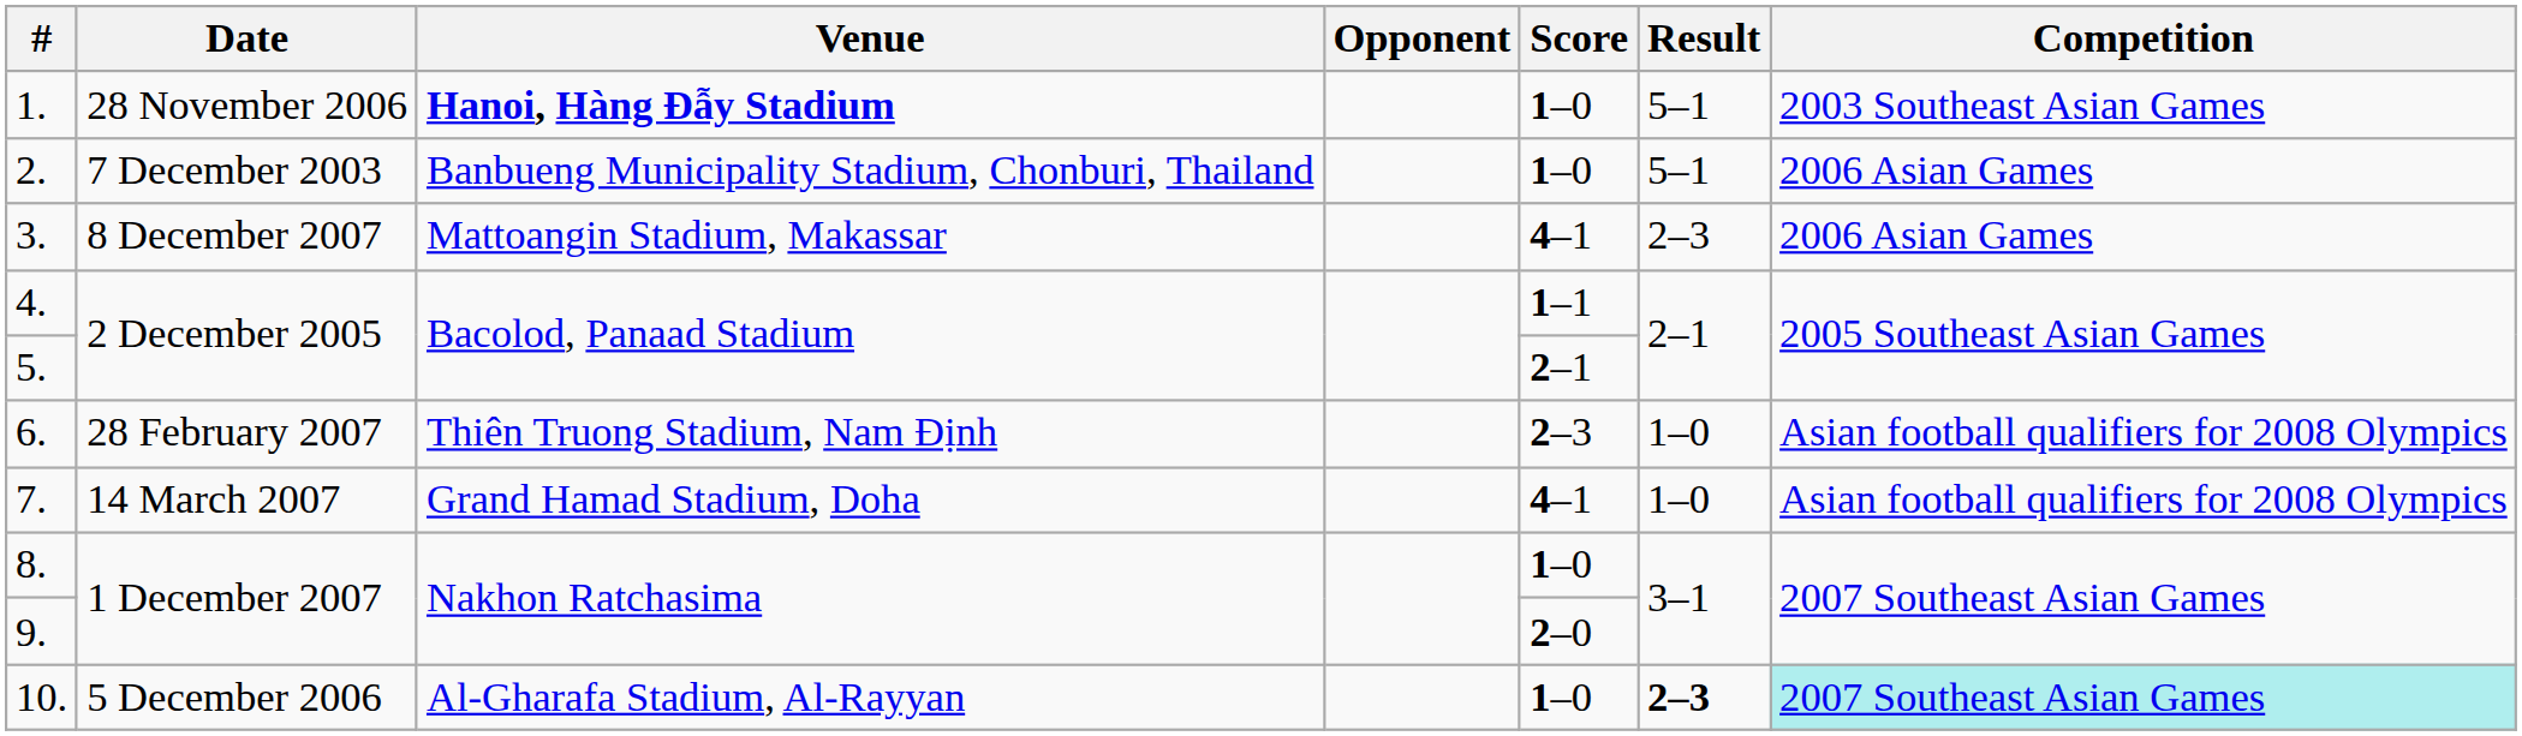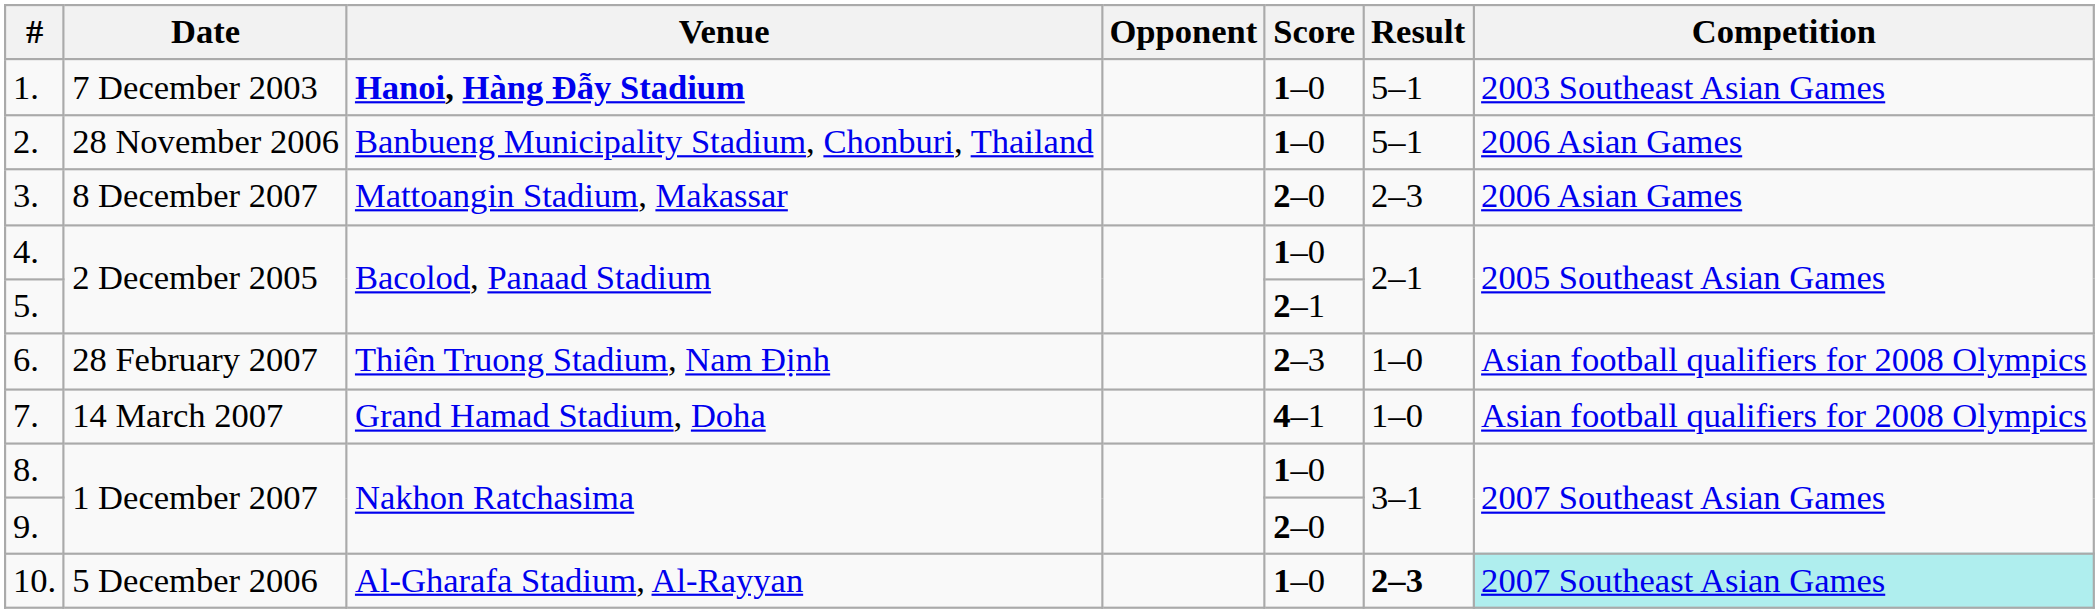1. | Date: 28 November 2006 -> 7 December 2003
2. | Date: 7 December 2003 -> 28 November 2006
3. | Score: 4–1 -> 2–0
4. | Score: 1–1 -> 1–0
